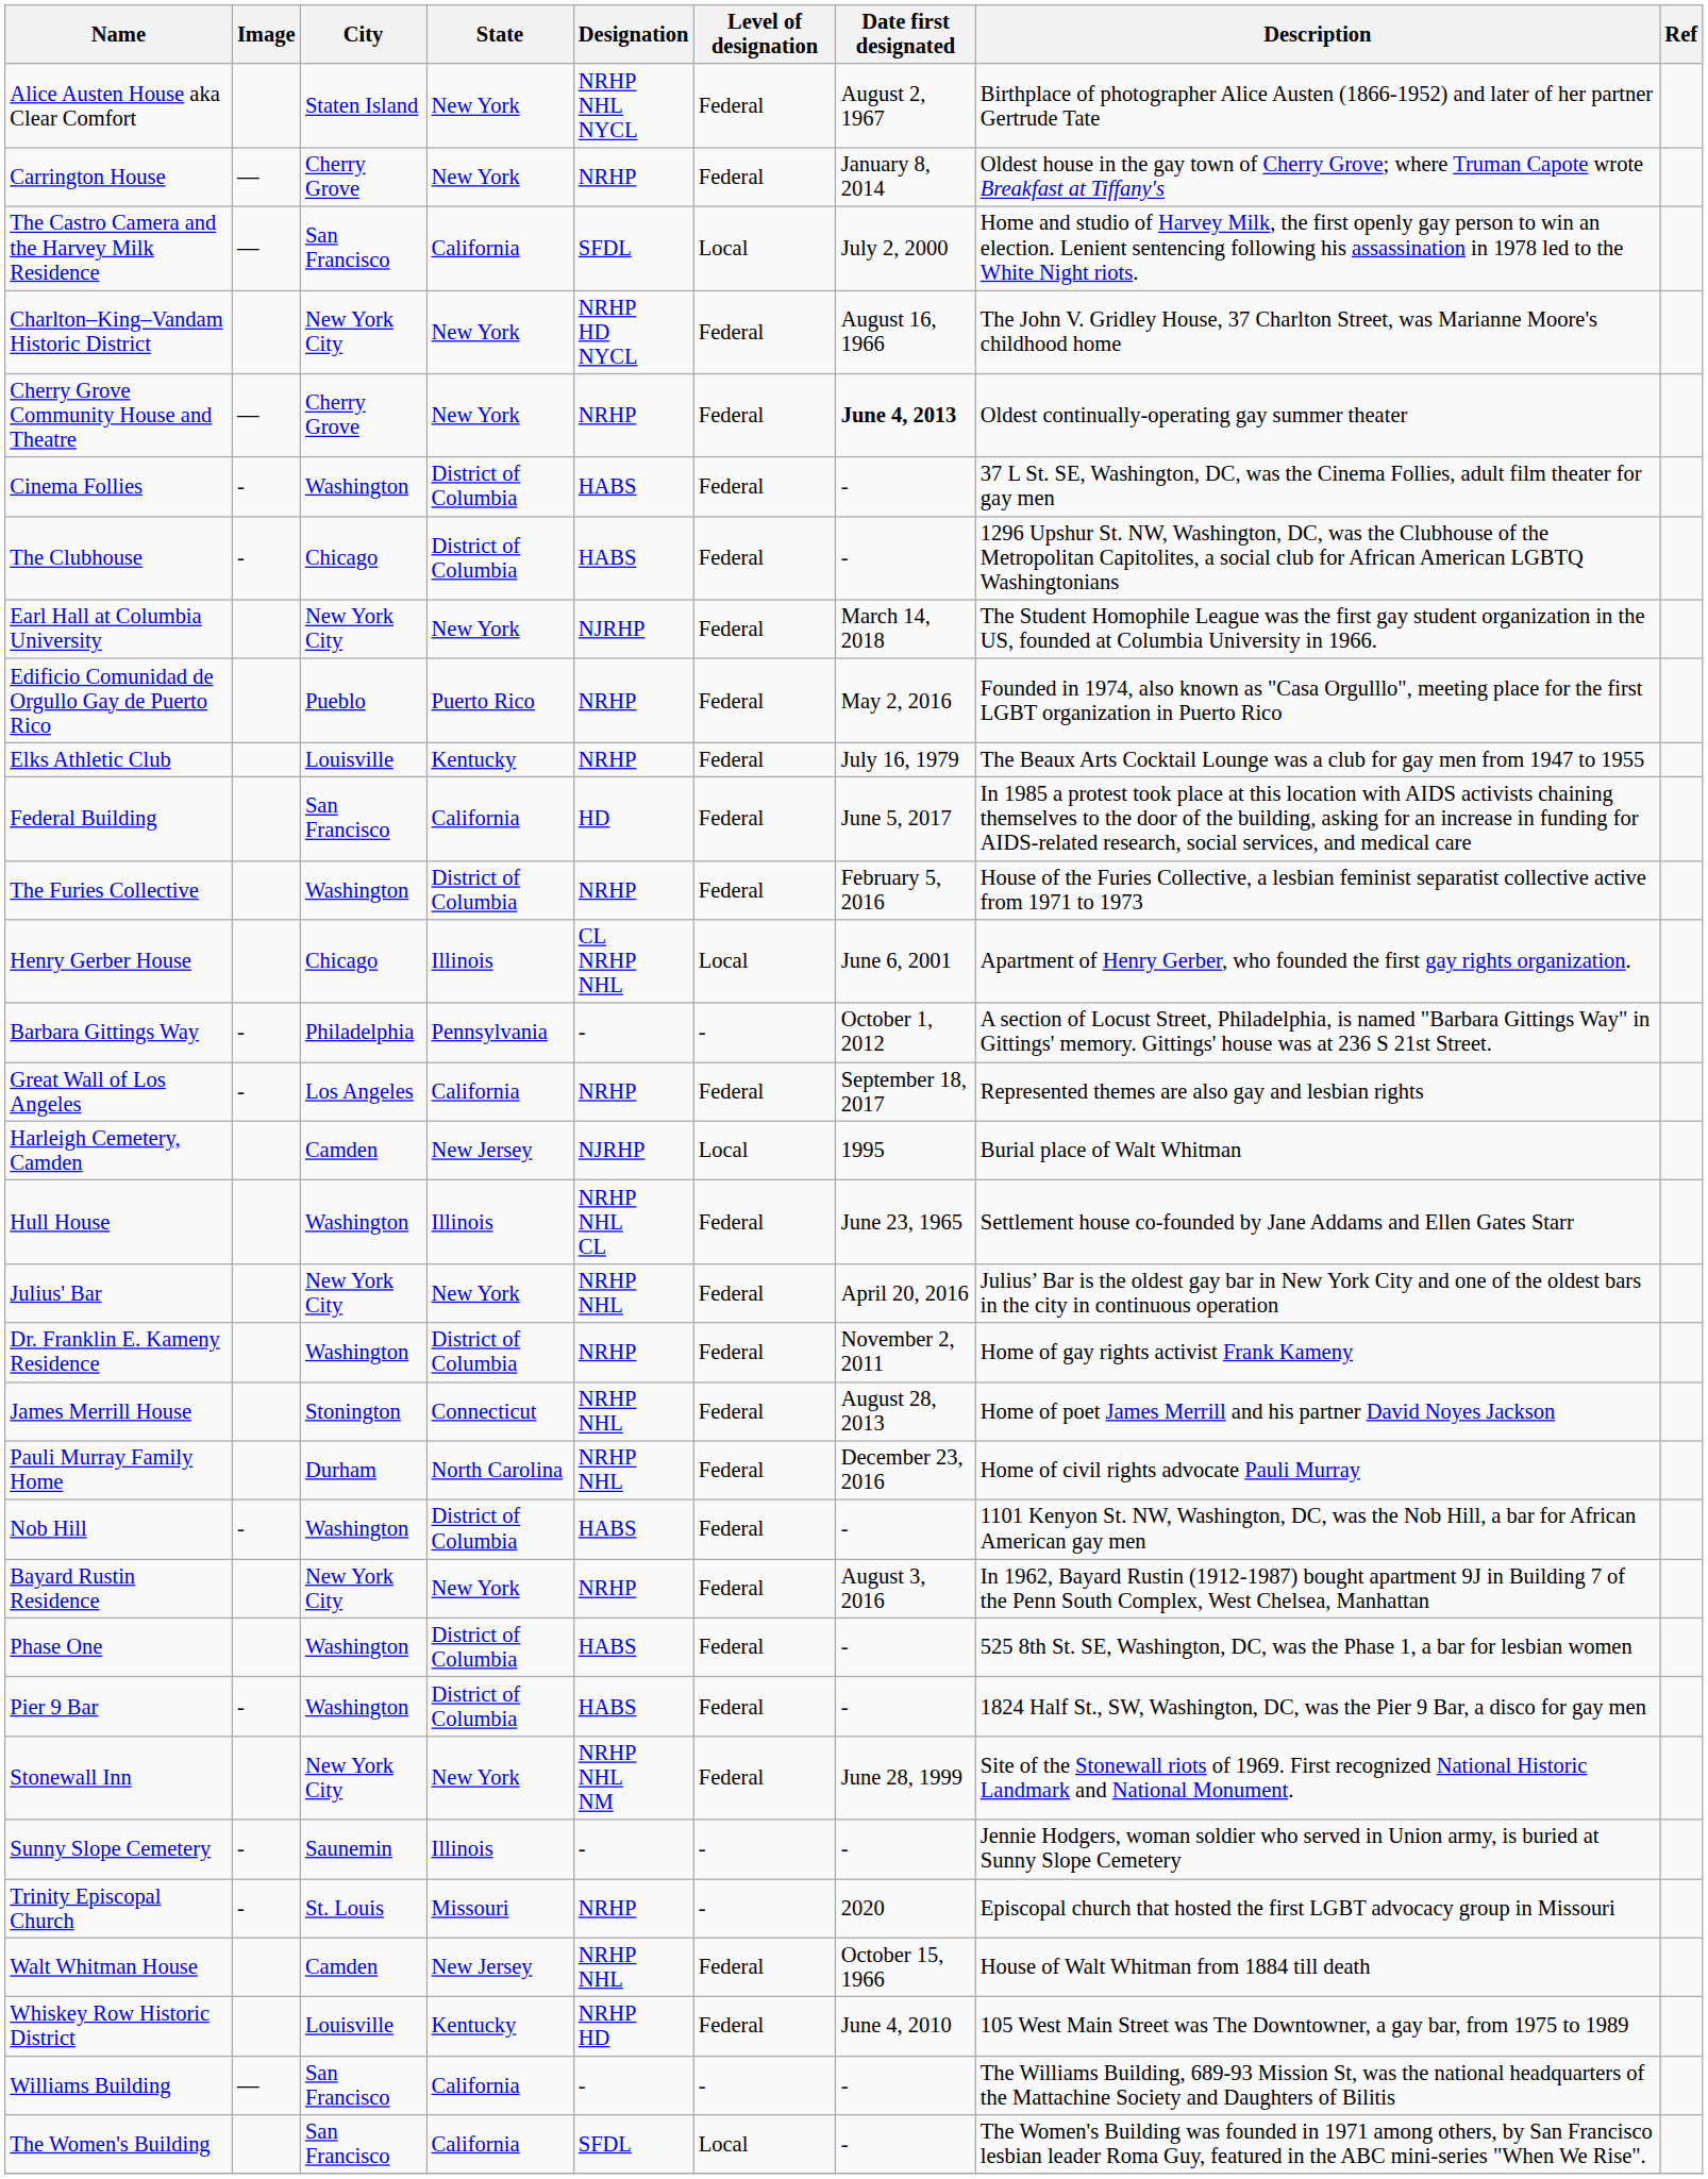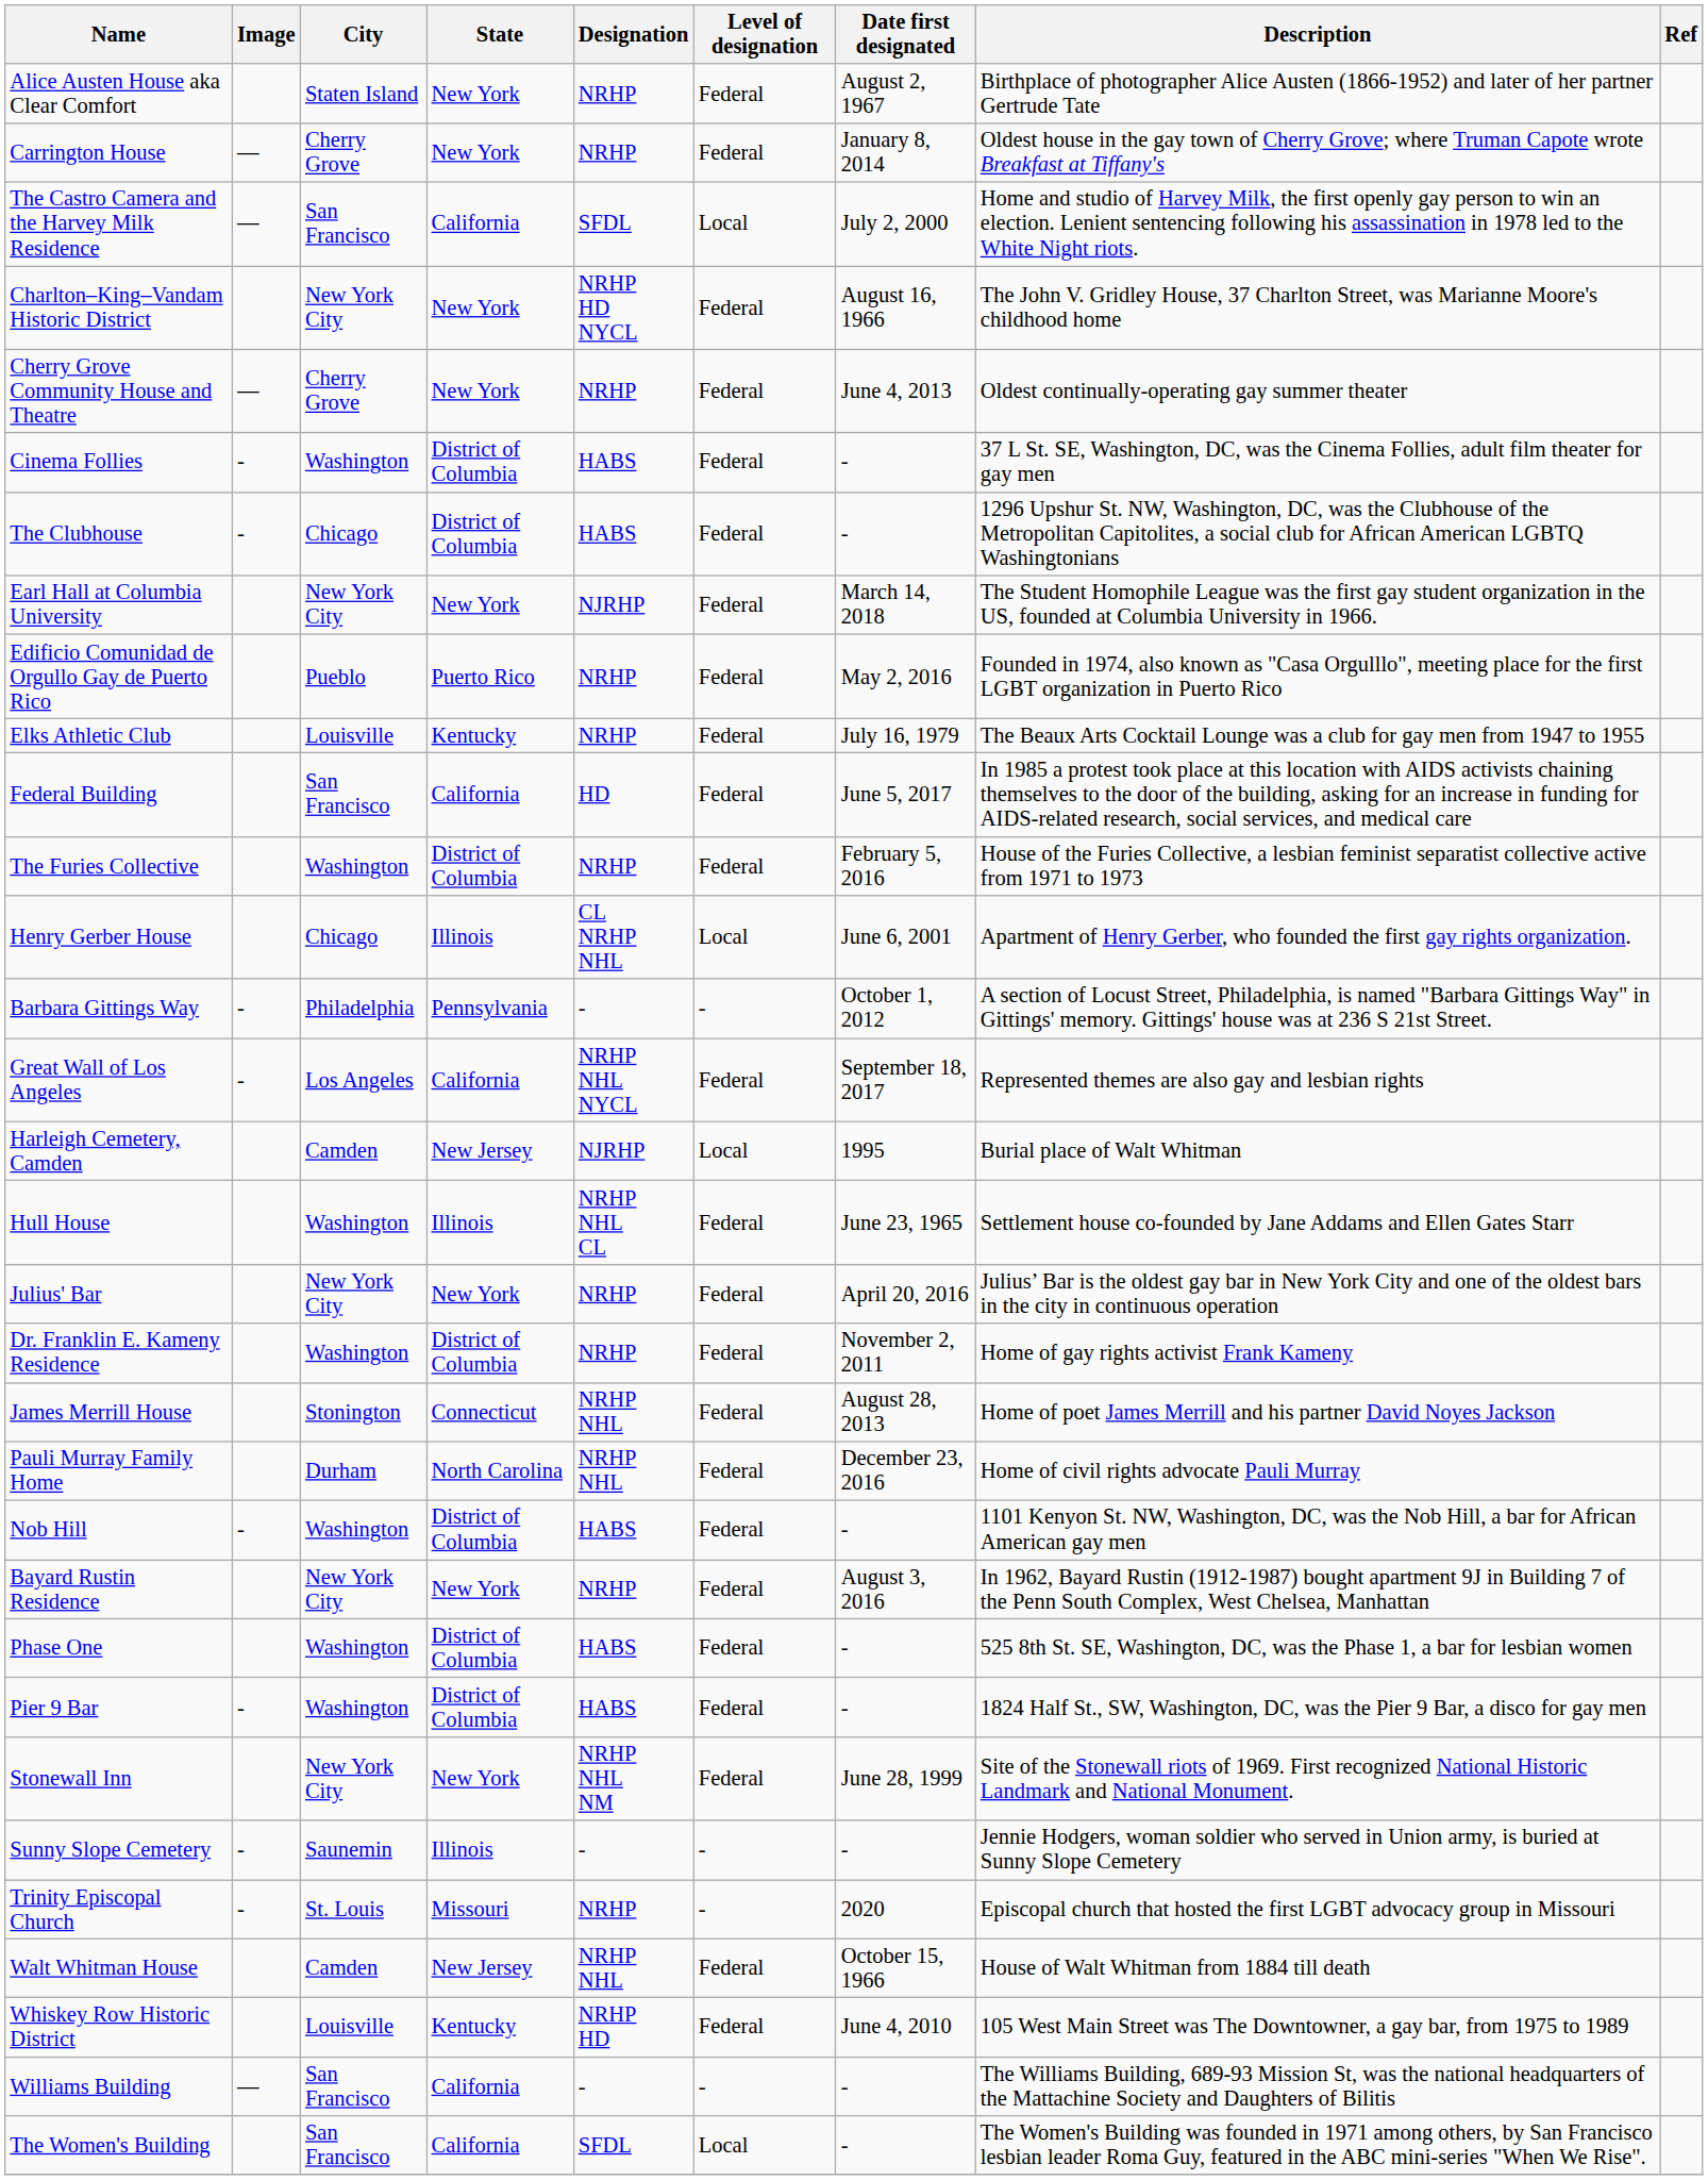Alice Austen House aka Clear Comfort | Designation: NRHP NHL NYCL -> NRHP
Cherry Grove Community House and Theatre | Date first designated: bold -> normal
Great Wall of Los Angeles | Designation: NRHP -> NRHP NHL NYCL
Julius' Bar | Designation: NRHP NHL -> NRHP
